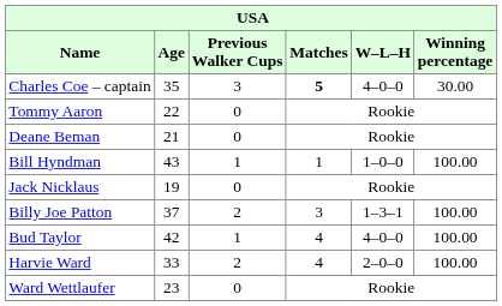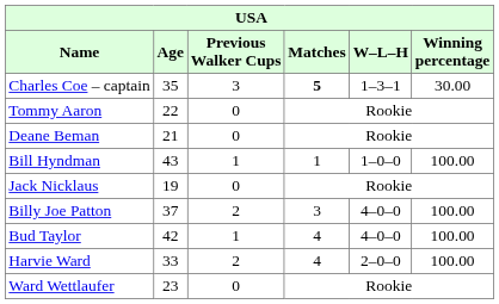Charles Coe – captain | W–L–H: 4–0–0 -> 1–3–1
Billy Joe Patton | W–L–H: 1–3–1 -> 4–0–0
